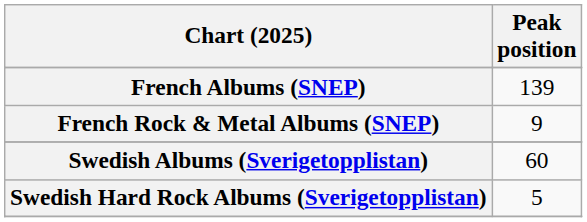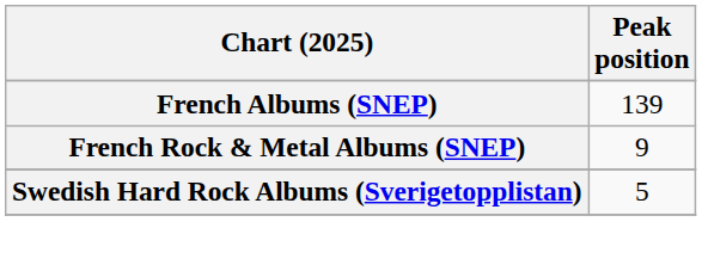- row: Swedish Albums (Sverigetopplistan) | 60
